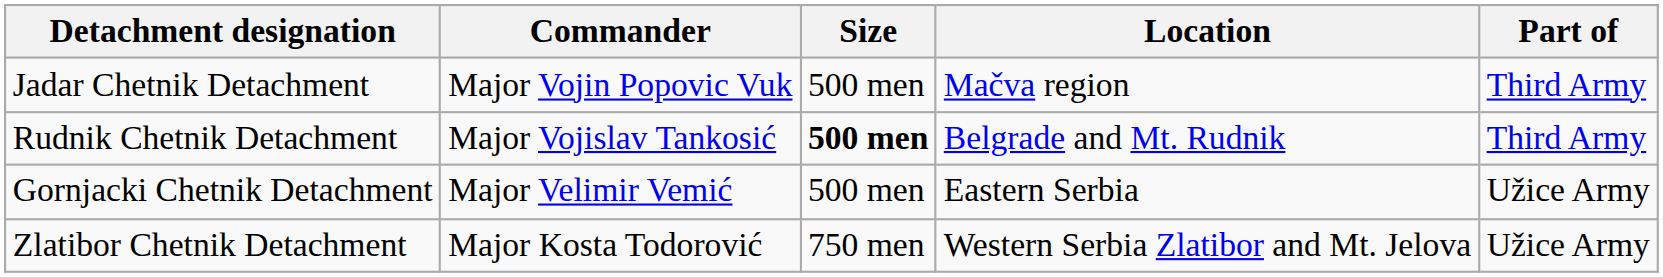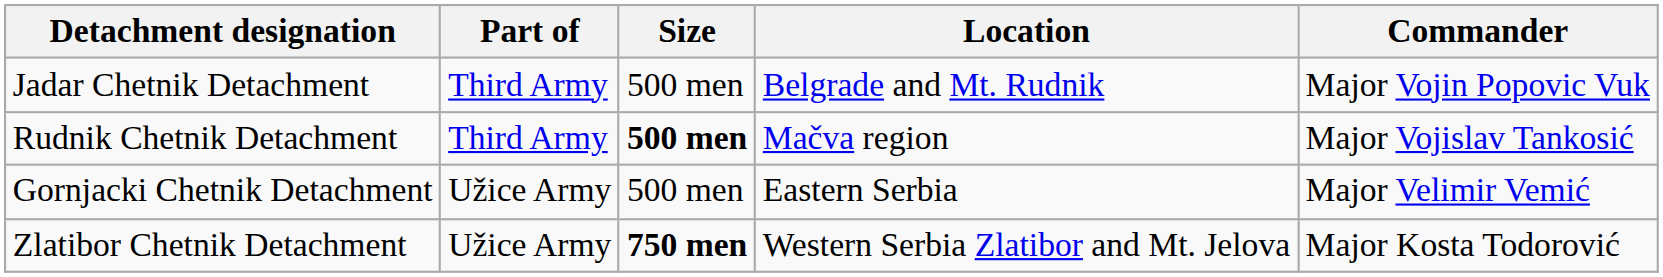columns swapped: Commander <-> Part of
Jadar Chetnik Detachment | Location: Mačva region -> Belgrade and Mt. Rudnik
Rudnik Chetnik Detachment | Location: Belgrade and Mt. Rudnik -> Mačva region
Zlatibor Chetnik Detachment | Size: normal -> bold
